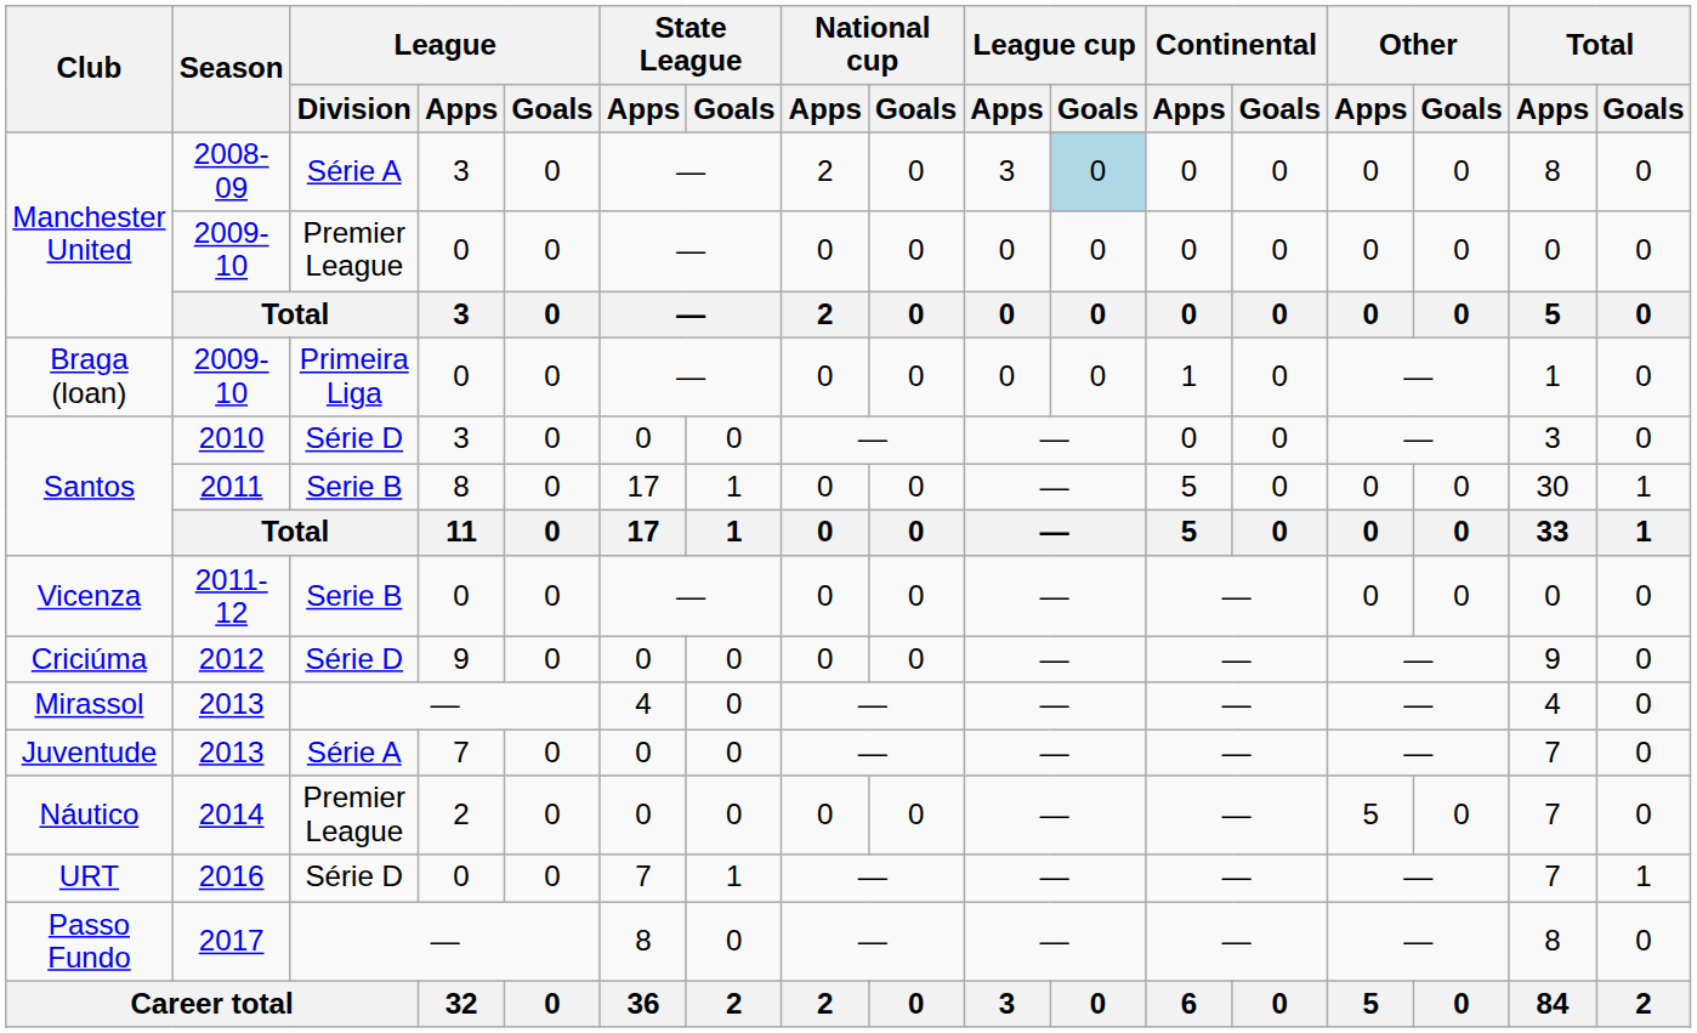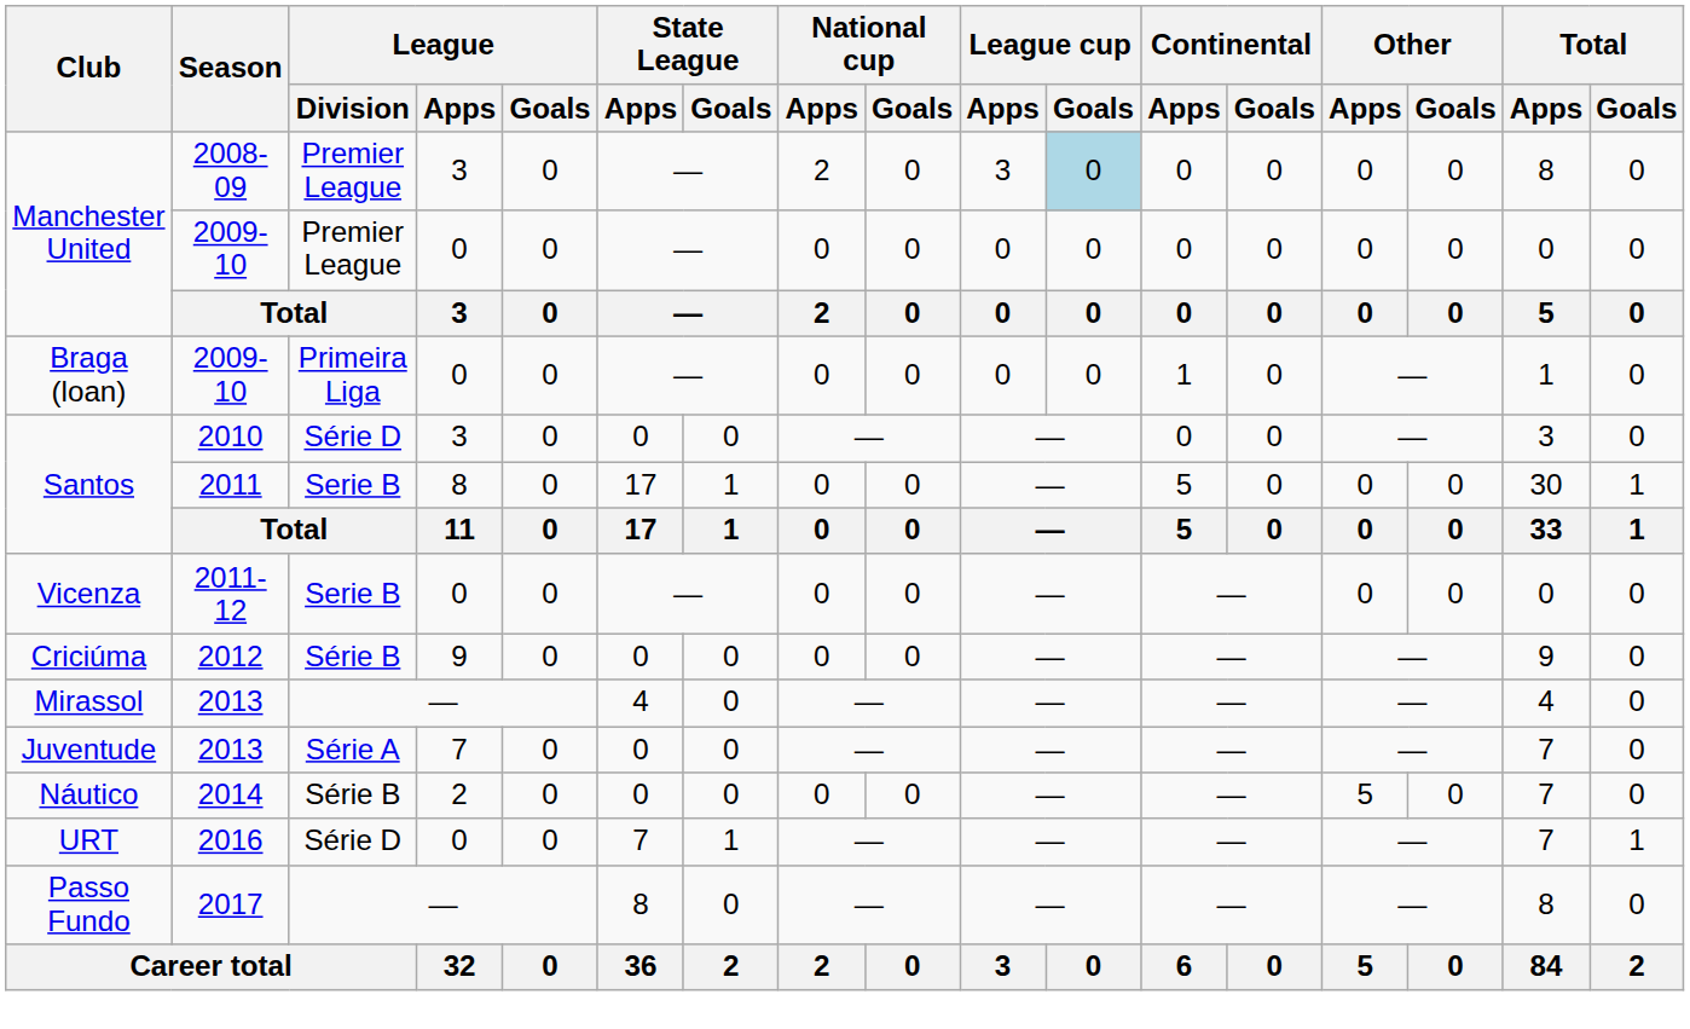Manchester United / 2008-09 | League / Division: Série A -> Premier League
Criciúma | League / Division: Série D -> Série B
Náutico | League / Division: Premier League -> Série B
